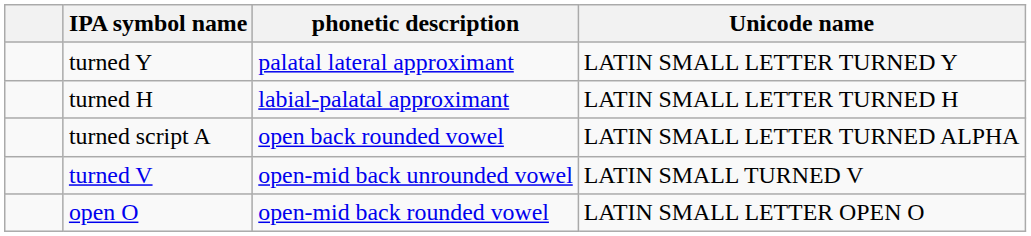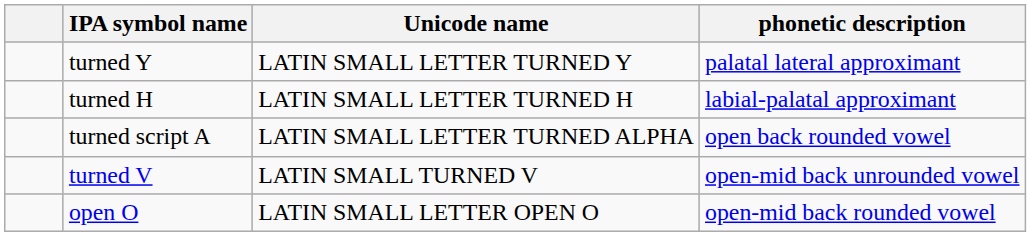columns swapped: phonetic description <-> Unicode name
